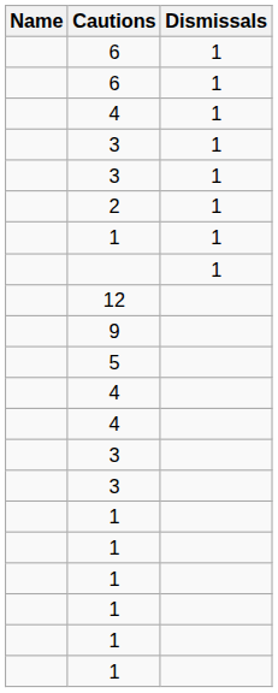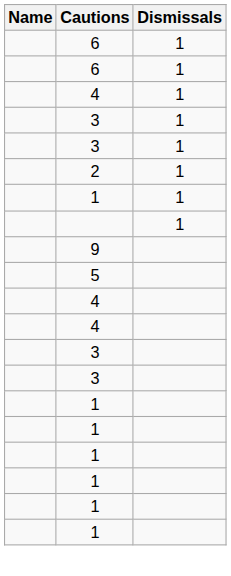- row: 12
